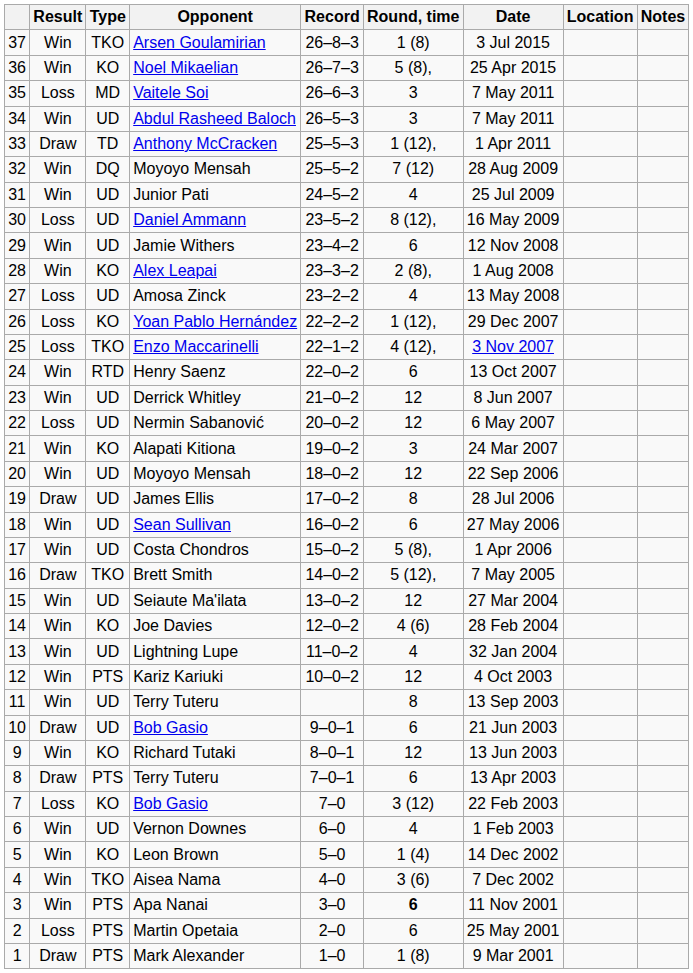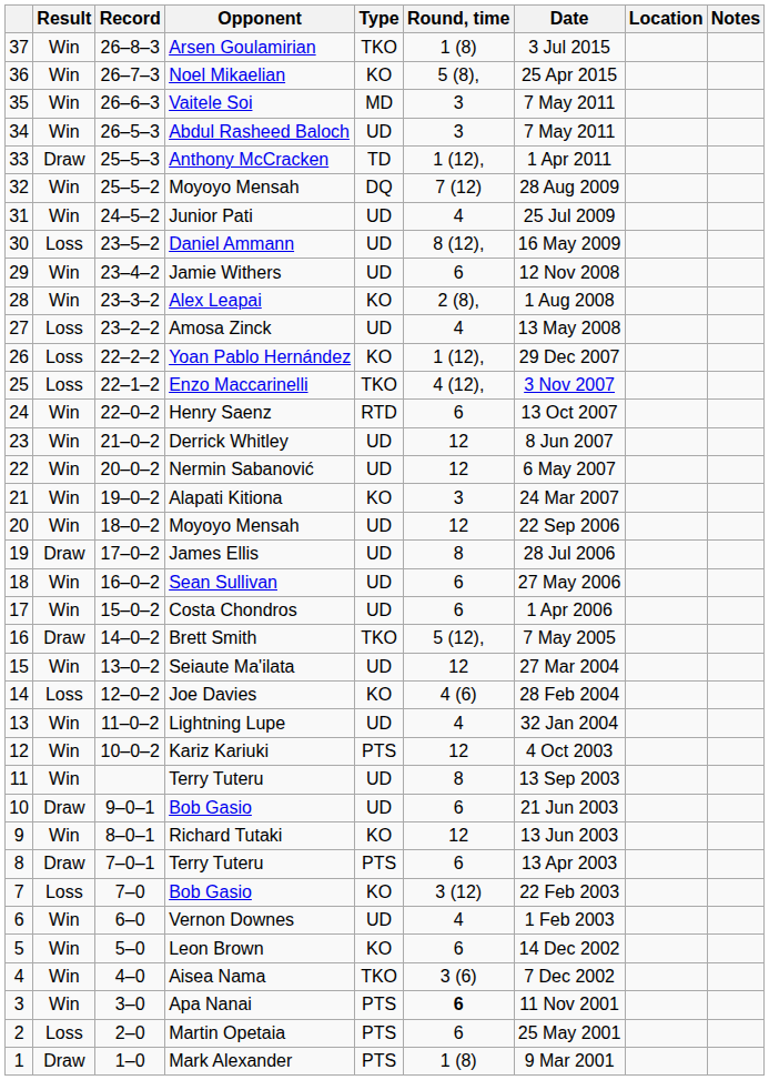columns swapped: Record <-> Type
Vaitele Soi | Result: Loss -> Win
Nermin Sabanović | Result: Loss -> Win
Costa Chondros | Round, time: 5 (8), -> 6
Joe Davies | Result: Win -> Loss
Leon Brown | Round, time: 1 (4) -> 6
